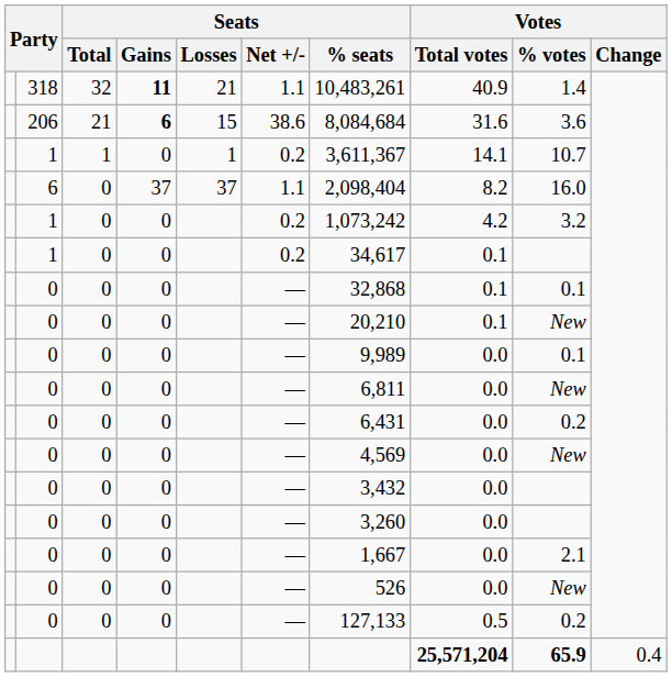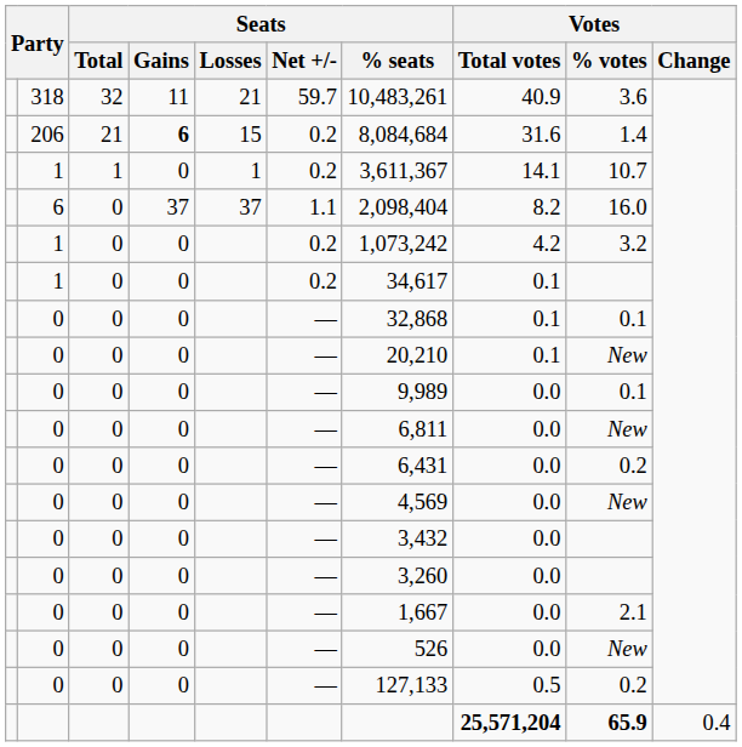318 | Seats / Gains: bold -> normal
318 | Seats / Net +/-: 1.1 -> 59.7
318 | Votes / % votes: 1.4 -> 3.6
206 | Seats / Net +/-: 38.6 -> 0.2
206 | Votes / % votes: 3.6 -> 1.4
